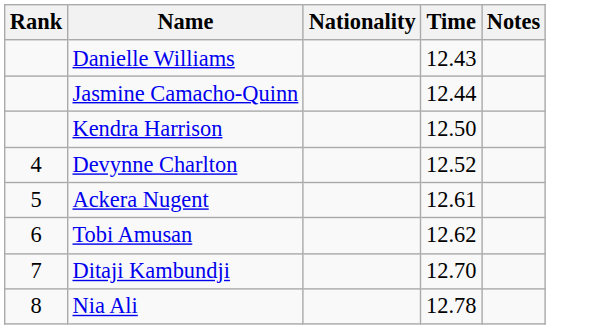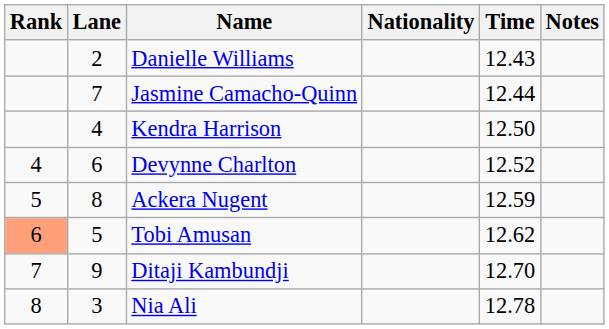+ column: Lane | 2 | 7 | 4 | 6 | 8 | 5 | 9 | 3
Ackera Nugent | Time: 12.61 -> 12.59
Tobi Amusan | Rank: no background -> lightsalmon background
